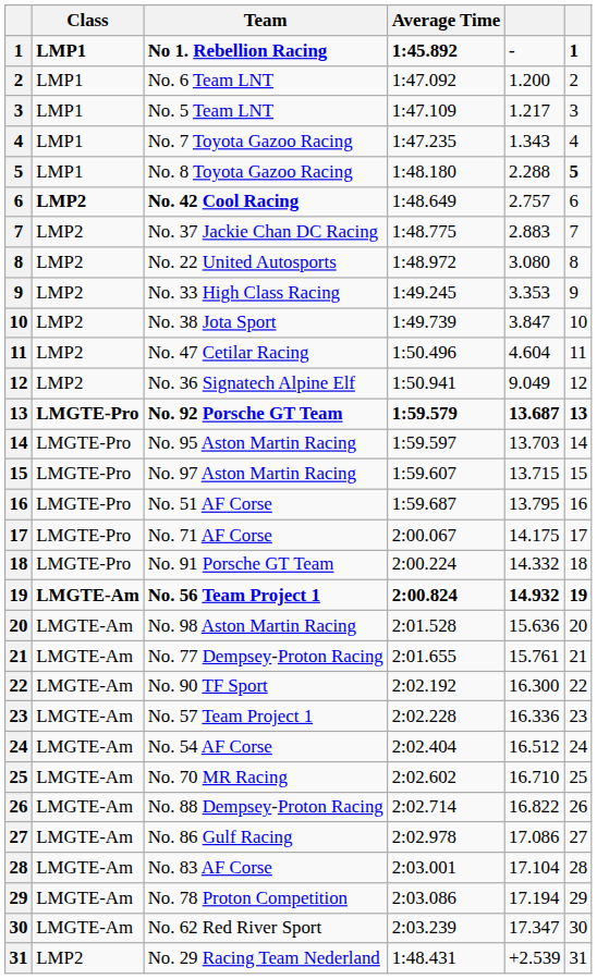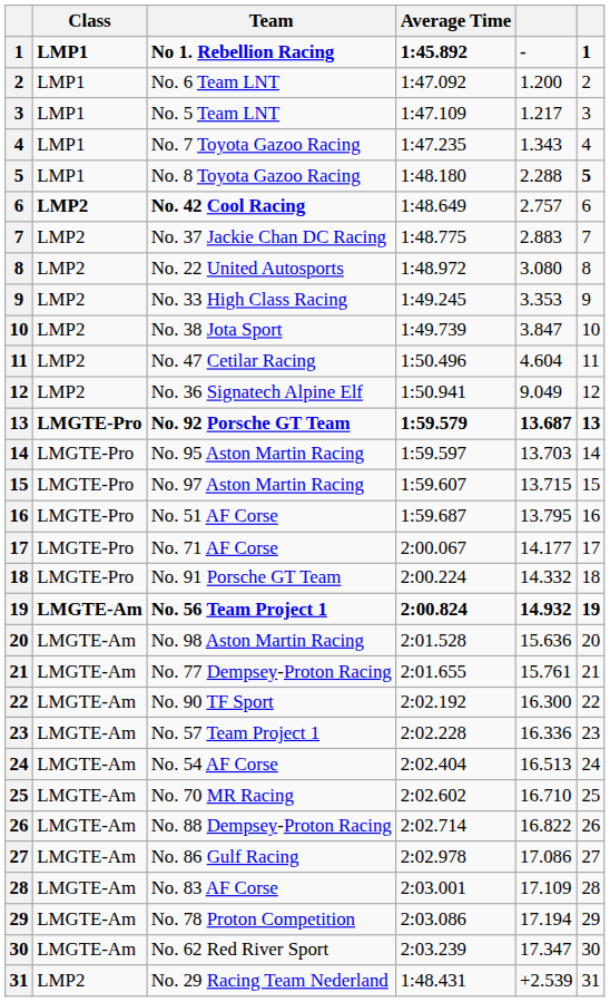No. 71 AF Corse | column 5: 14.175 -> 14.177
No. 54 AF Corse | column 5: 16.512 -> 16.513
No. 83 AF Corse | column 5: 17.104 -> 17.109
